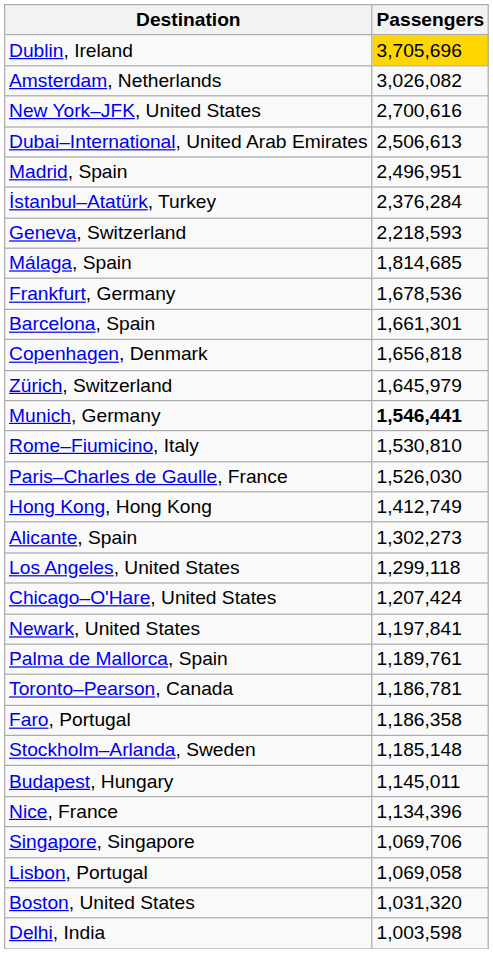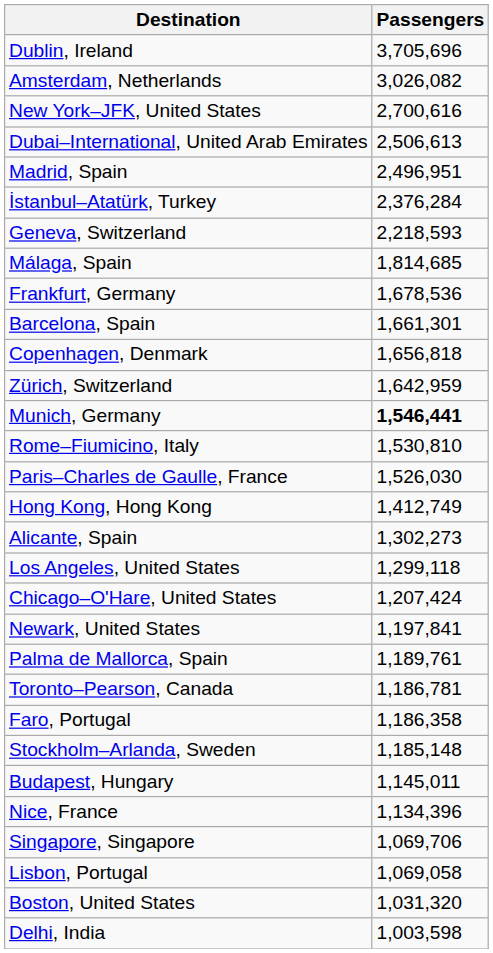Dublin, Ireland | Passengers: gold background -> no background
Zürich, Switzerland | Passengers: 1,645,979 -> 1,642,959
